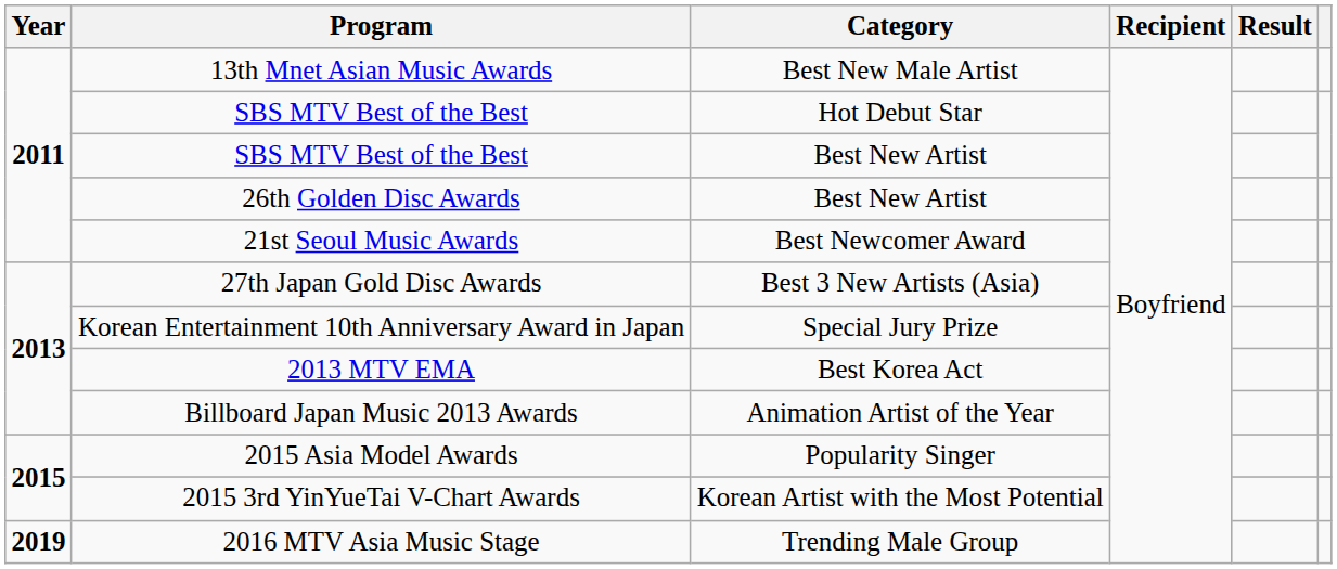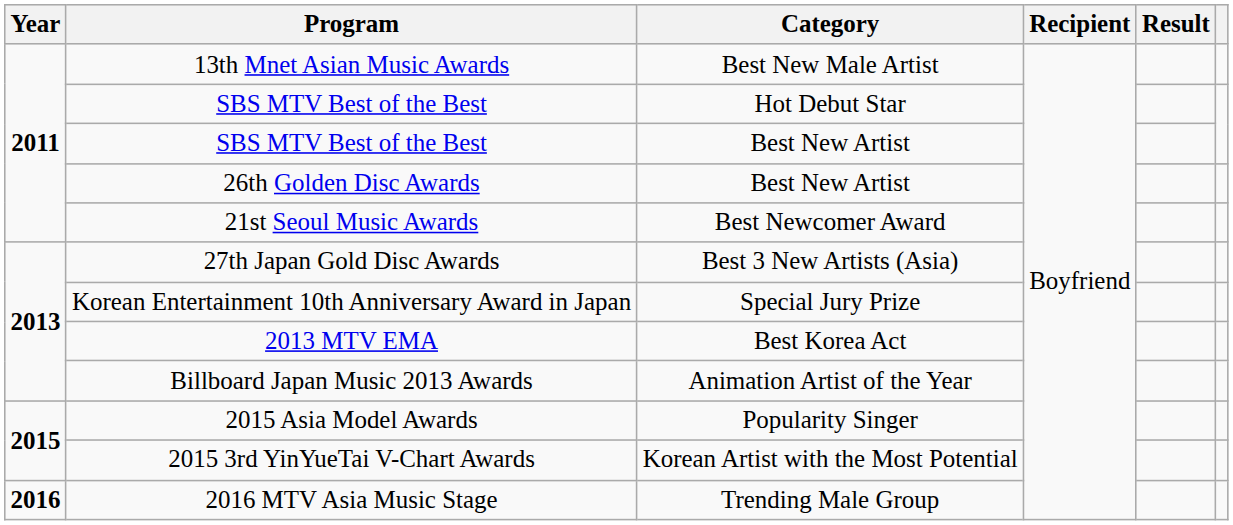2016 MTV Asia Music Stage | Year: 2019 -> 2016
